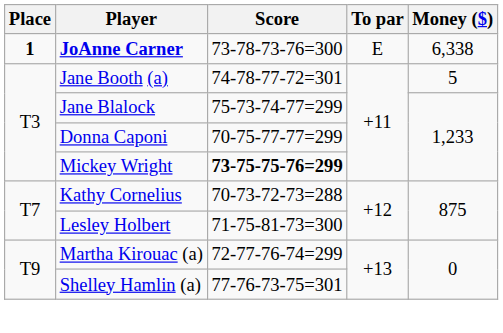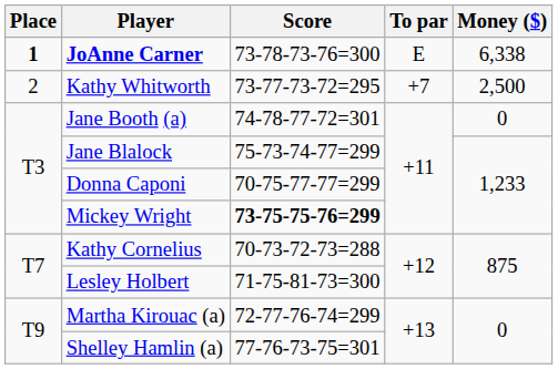+ row: 2 | Kathy Whitworth | 73-77-73-72=295 | +7 | 2,500
Jane Booth (a) | Money ($): 5 -> 0
